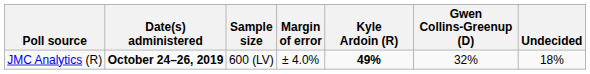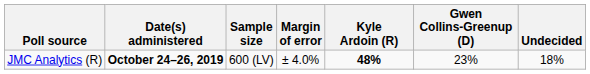JMC Analytics (R) | Kyle Ardoin (R): 49% -> 48%
JMC Analytics (R) | Gwen Collins-Greenup (D): 32% -> 23%
